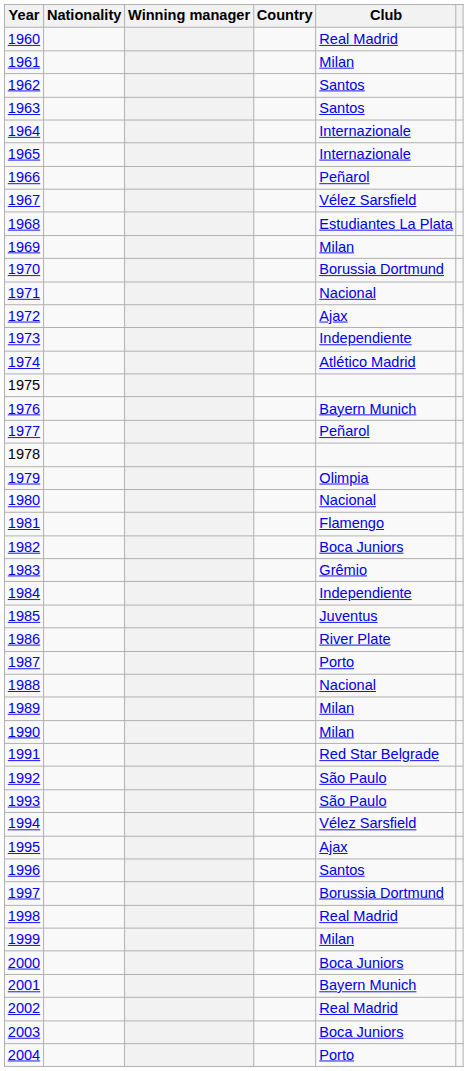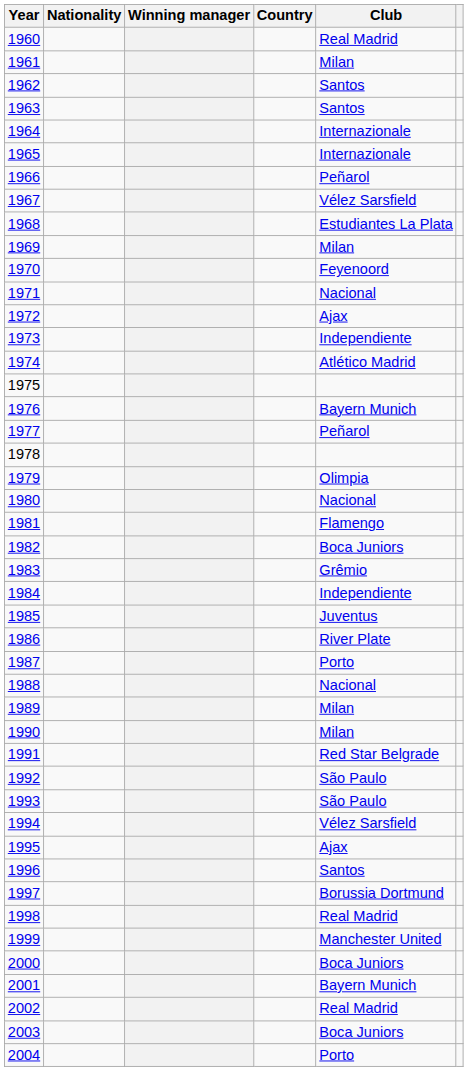1970 | Club: Borussia Dortmund -> Feyenoord
1999 | Club: Milan -> Manchester United
